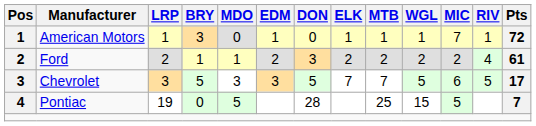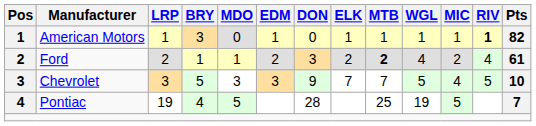American Motors | MIC: 7 -> 1
American Motors | RIV: normal -> bold
American Motors | Pts: 72 -> 82
Ford | MTB: normal -> bold
Ford | WGL: 2 -> 4
Chevrolet | DON: 5 -> 9
Chevrolet | MIC: 6 -> 4
Chevrolet | Pts: 17 -> 10
Pontiac | BRY: 0 -> 4
Pontiac | WGL: 15 -> 19
